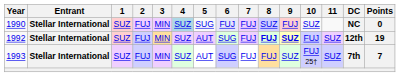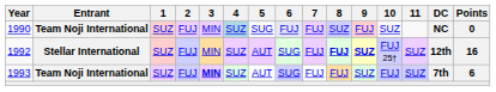1990 | Entrant: Stellar International -> Team Noji International
1992 | 10: FUJ -> FUJ 25†
1992 | Points: 19 -> 16
1993 | Entrant: Stellar International -> Team Noji International
1993 | 3: normal -> bold
1993 | 10: FUJ 25† -> FUJ
1993 | Points: 7 -> 6
